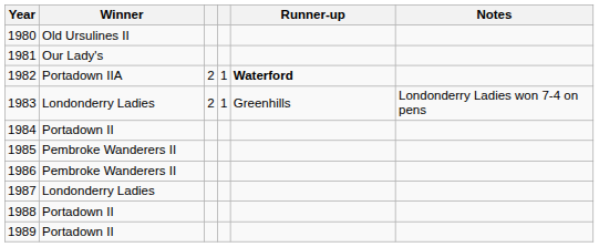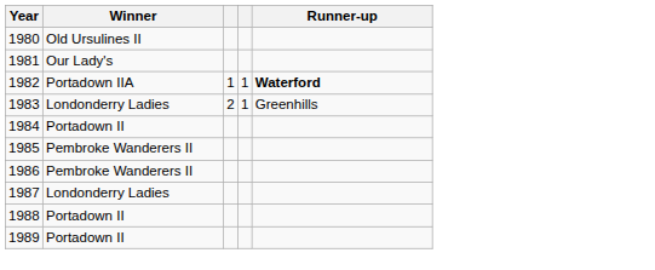- column: Notes | Londonderry Ladies won 7-4 on pens
1982 | column 3: 2 -> 1
